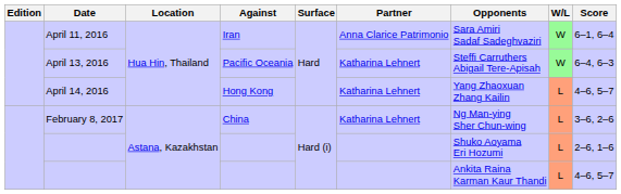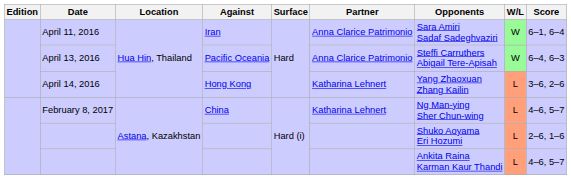April 13, 2016 | Partner: Katharina Lehnert -> Anna Clarice Patrimonio
April 14, 2016 | Score: 4–6, 5–7 -> 3–6, 2–6
February 8, 2017 | Score: 3–6, 2–6 -> 4–6, 5–7
